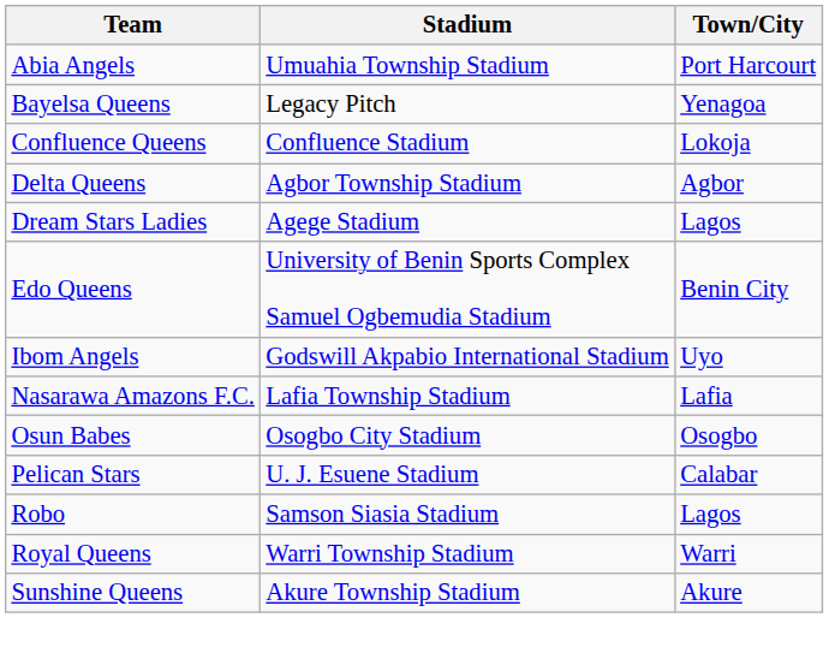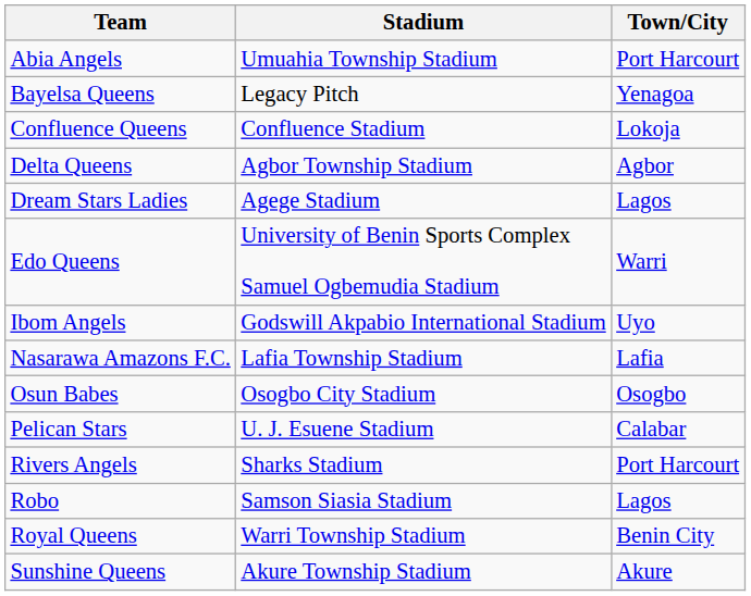Edo Queens | Town/City: Benin City -> Warri
+ row: Rivers Angels | Sharks Stadium | Port Harcourt
Royal Queens | Town/City: Warri -> Benin City
